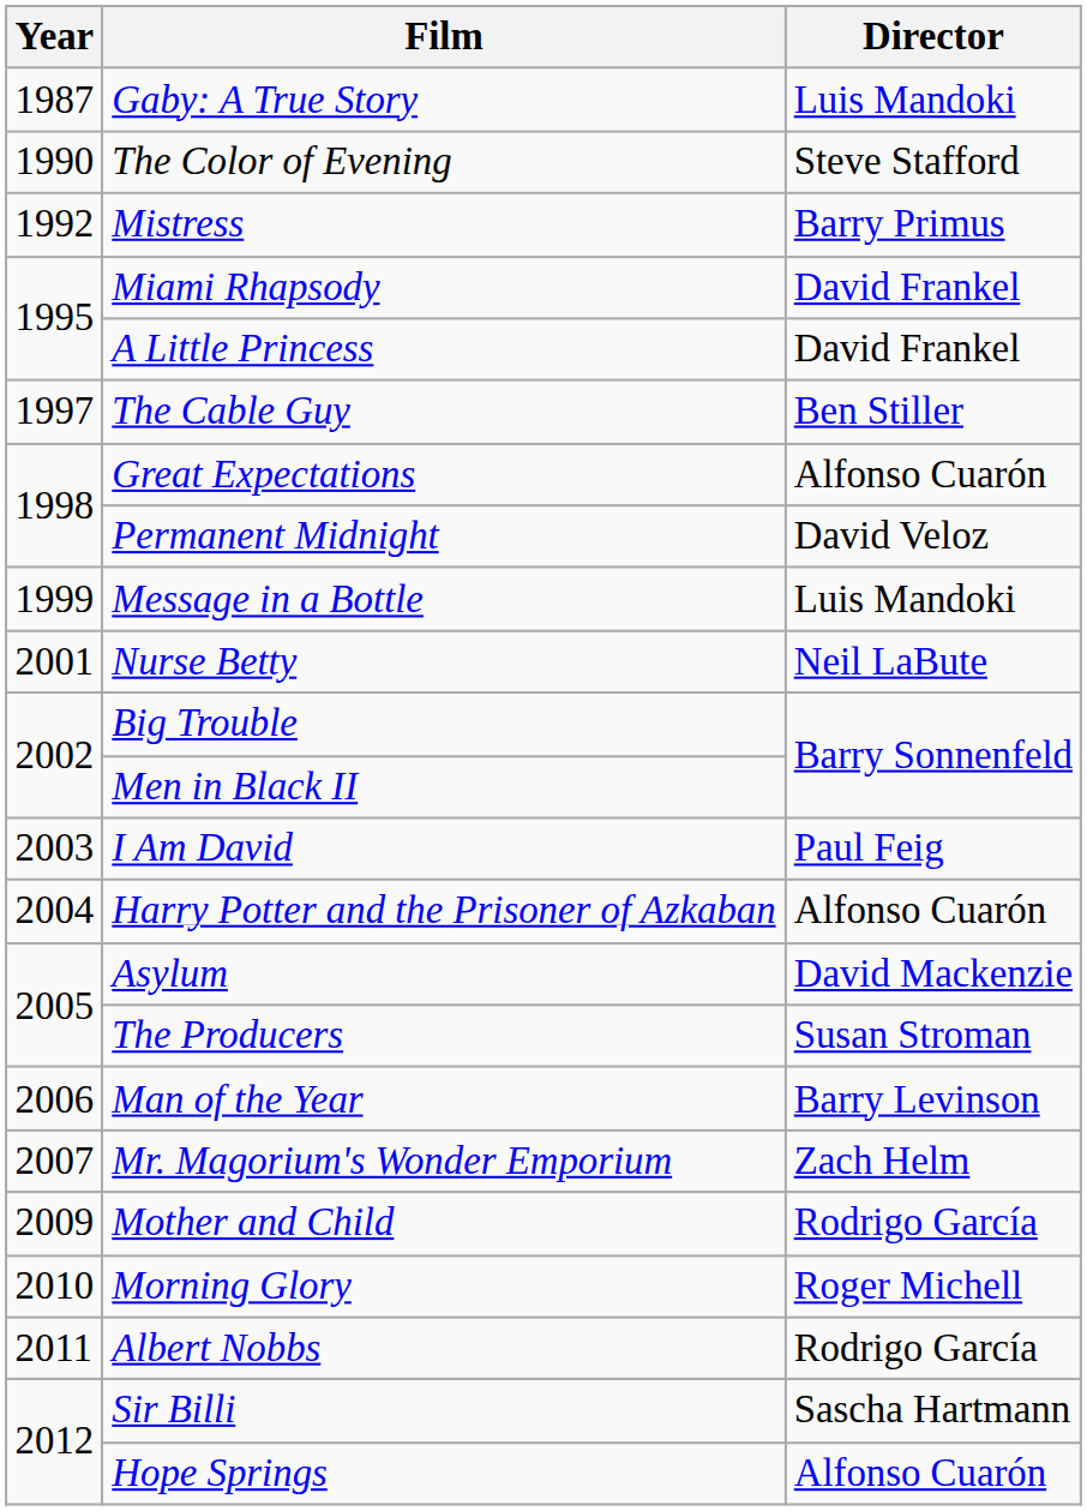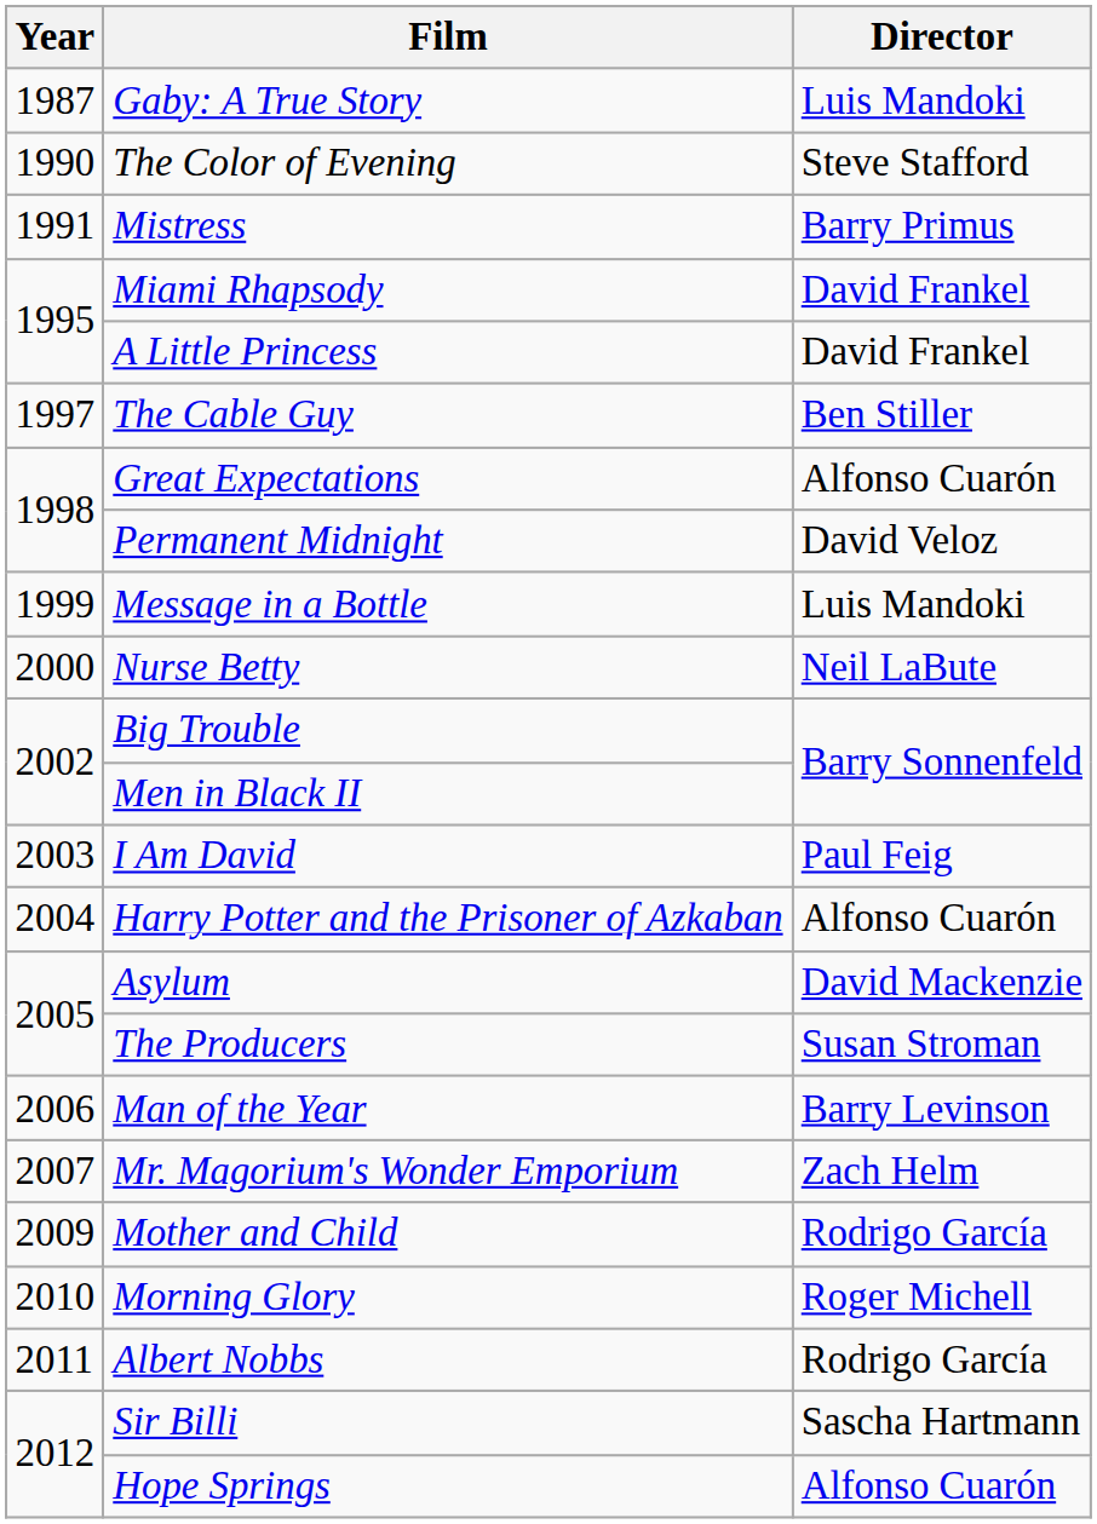Mistress | Year: 1992 -> 1991
Nurse Betty | Year: 2001 -> 2000
